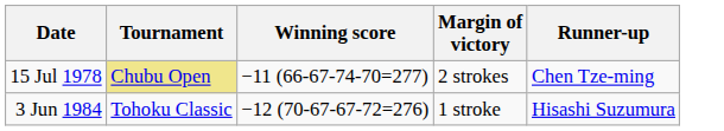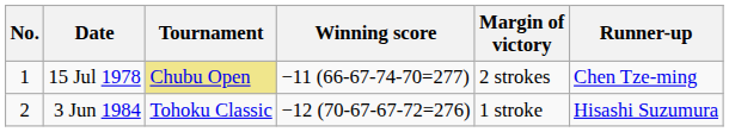+ column: No. | 1 | 2
